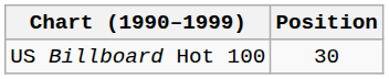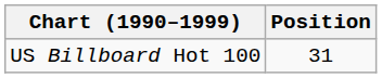US Billboard Hot 100 | Position: 30 -> 31
